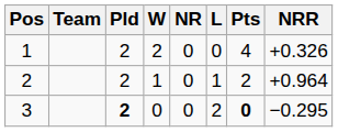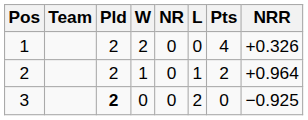3 | Pts: bold -> normal
3 | NRR: −0.295 -> −0.925
